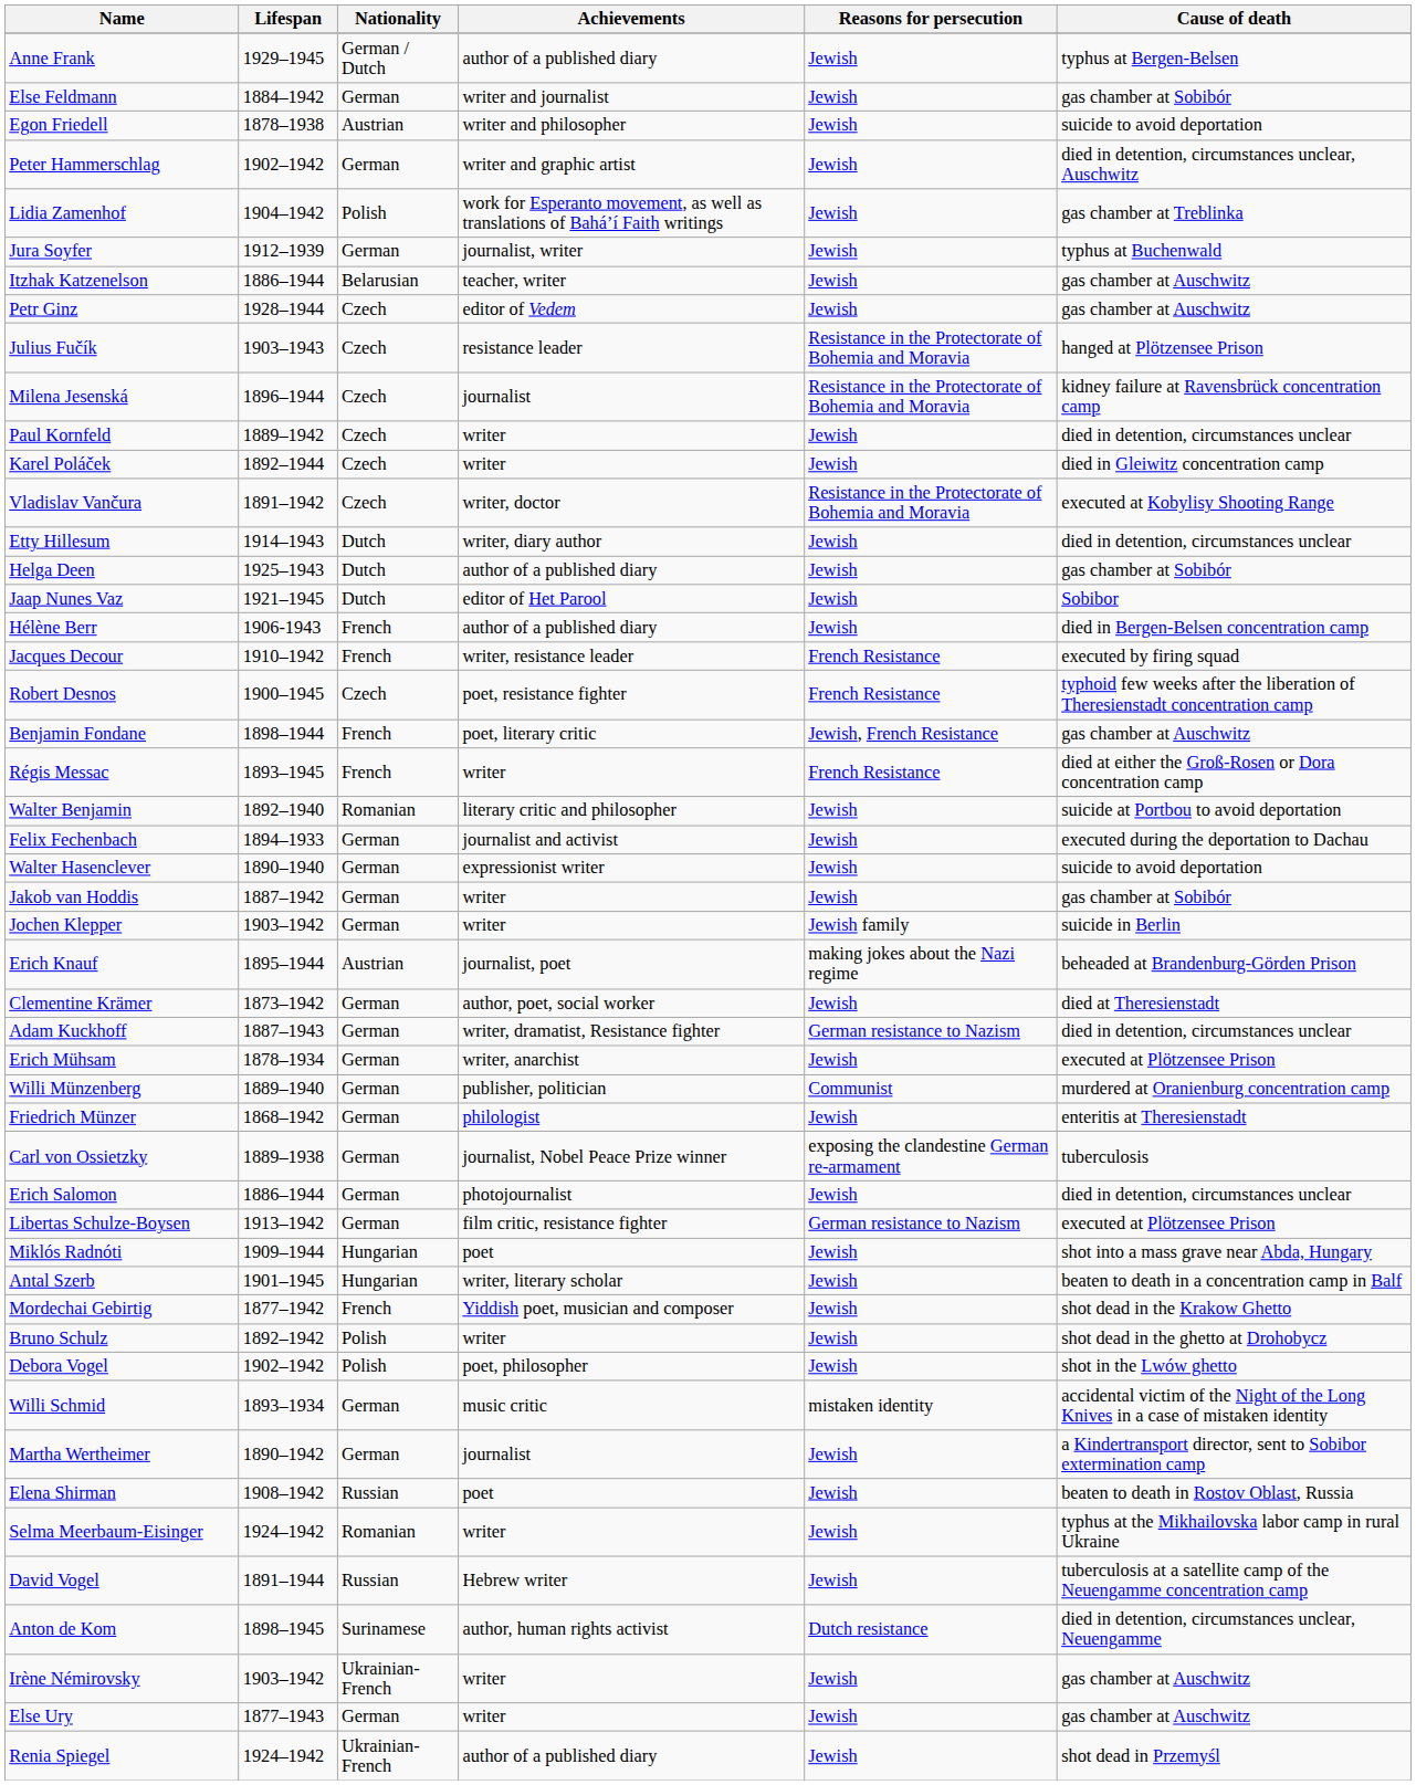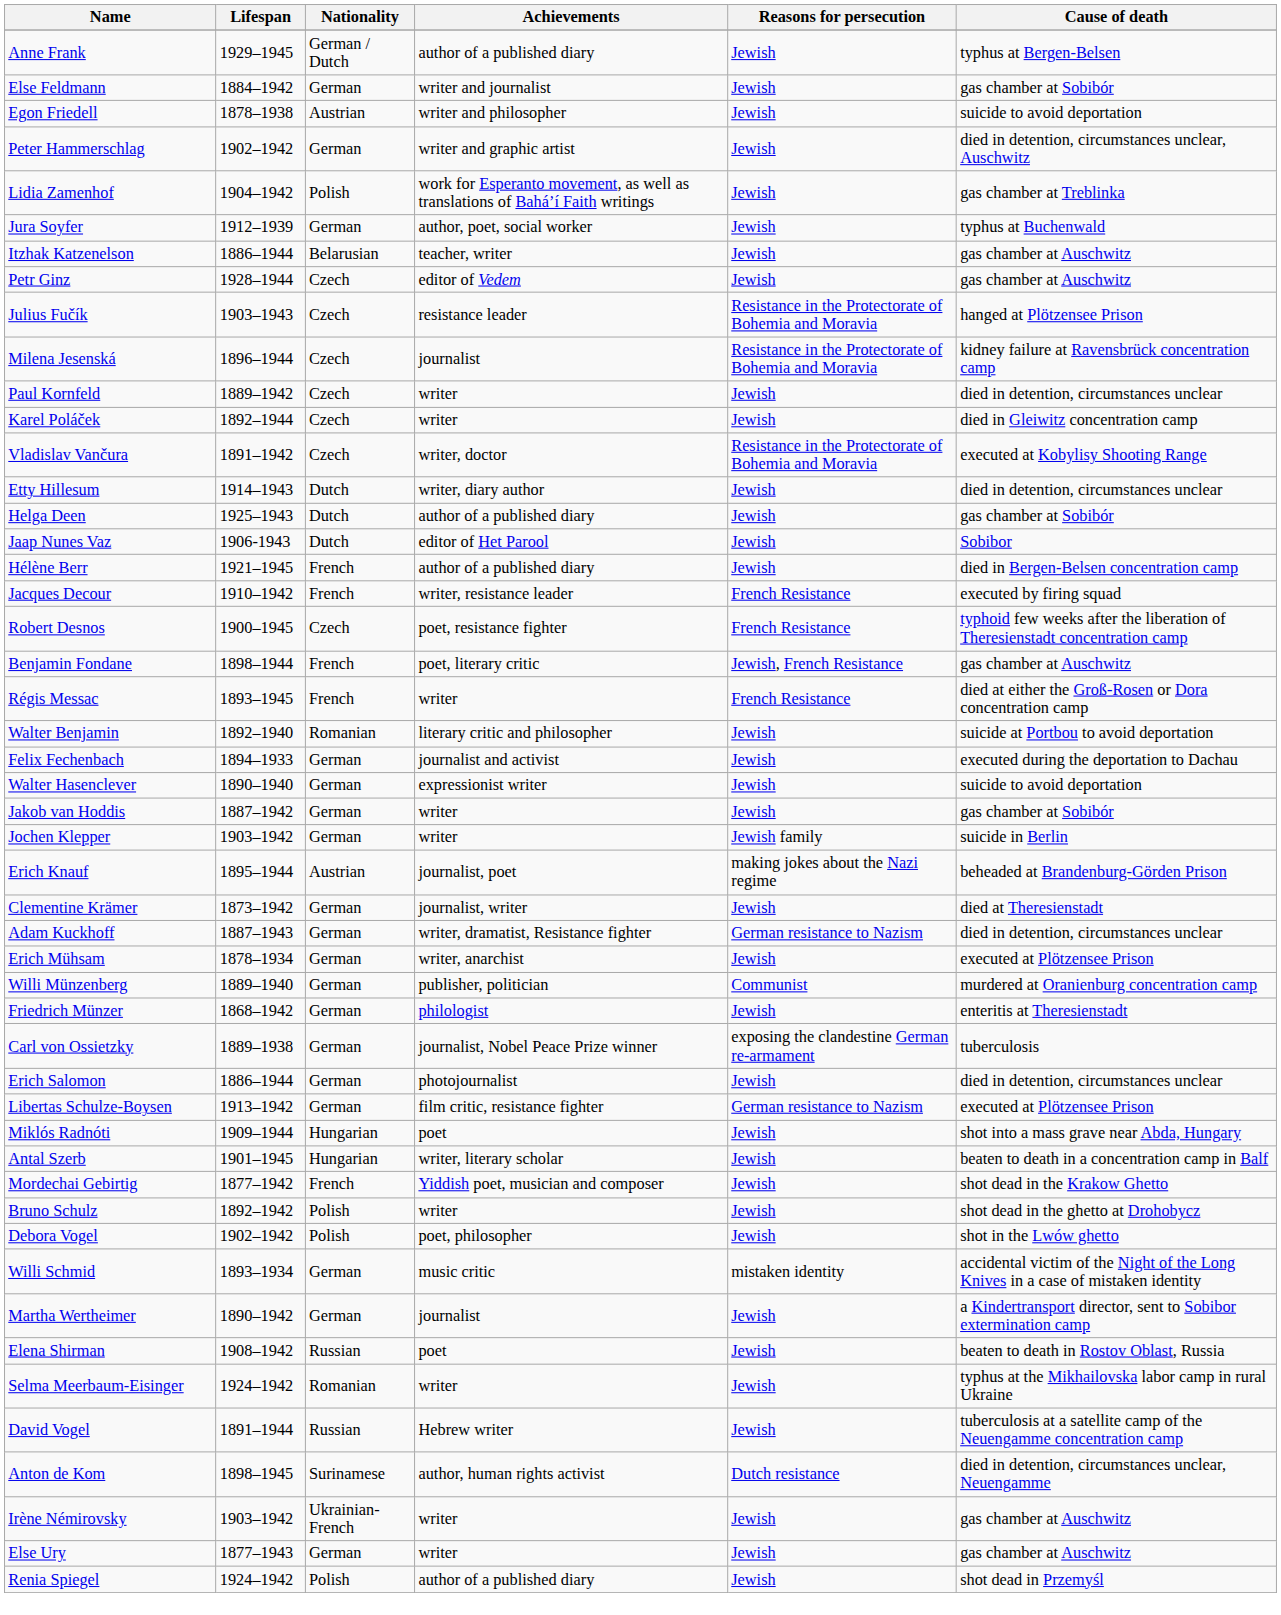Jura Soyfer | Achievements: journalist, writer -> author, poet, social worker
Jaap Nunes Vaz | Lifespan: 1921–1945 -> 1906-1943
Hélène Berr | Lifespan: 1906-1943 -> 1921–1945
Clementine Krämer | Achievements: author, poet, social worker -> journalist, writer
Renia Spiegel | Nationality: Ukrainian-French -> Polish
